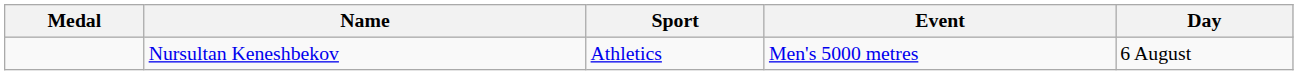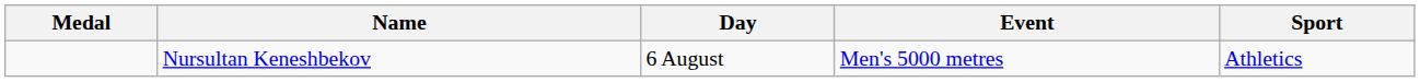columns swapped: Sport <-> Day
